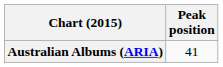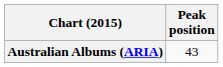Australian Albums (ARIA) | Peak position: 41 -> 43
